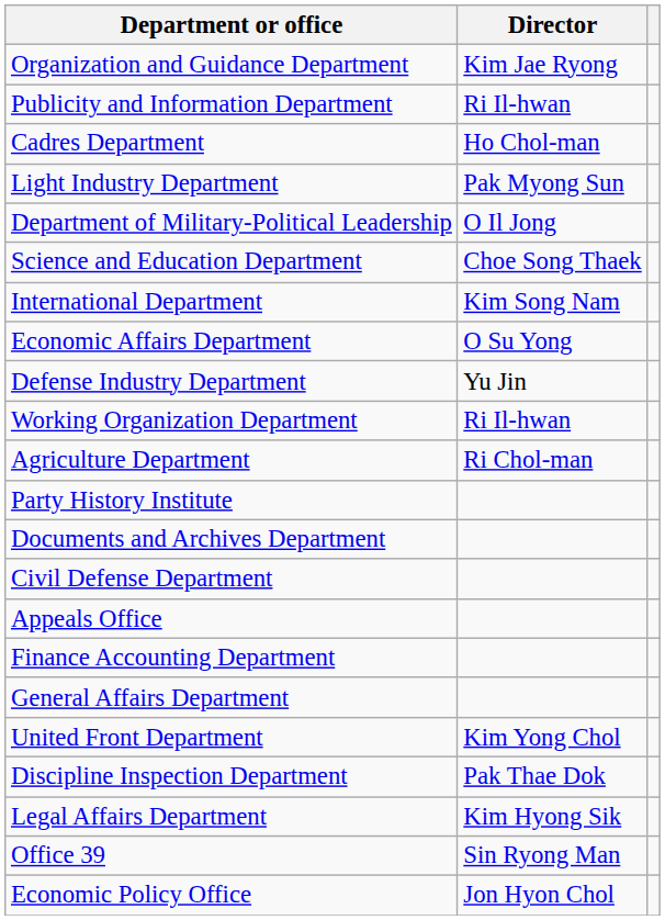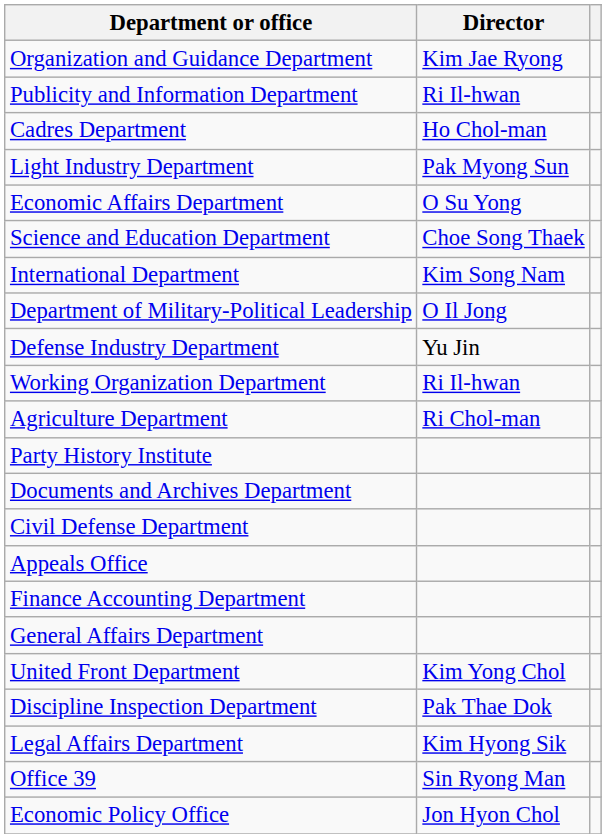rows swapped: Economic Affairs Department <-> Department of Military-Political Leadership
